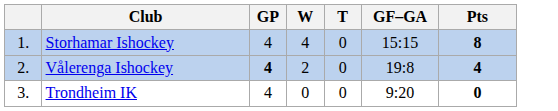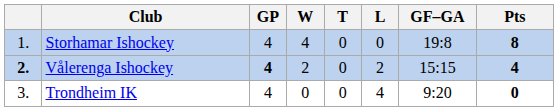+ column: L | 0 | 2 | 4
Storhamar Ishockey | GF–GA: 15:15 -> 19:8
Vålerenga Ishockey | column 1: normal -> bold
Vålerenga Ishockey | GF–GA: 19:8 -> 15:15
